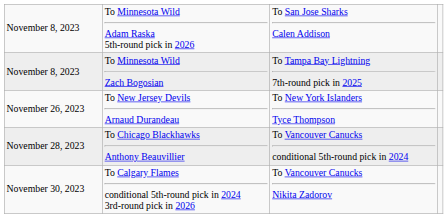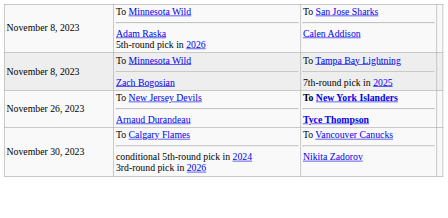November 26, 2023 | column 3: normal -> bold
- row: November 28, 2023 | To Chicago Blackhawks Anthony Beauvillier | To Vancouver Canucks conditional 5th-round pick in 2024
